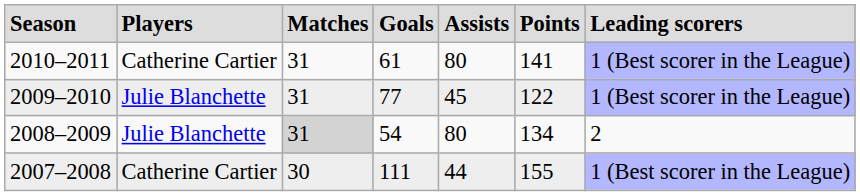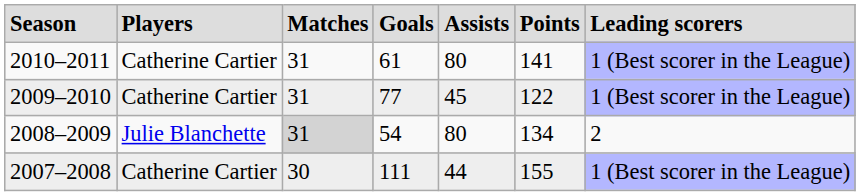2009–2010 | column 2: Julie Blanchette -> Catherine Cartier
